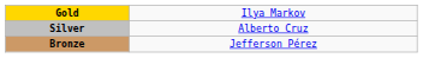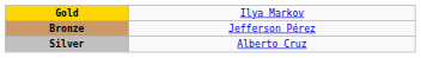rows swapped: Silver <-> Bronze
